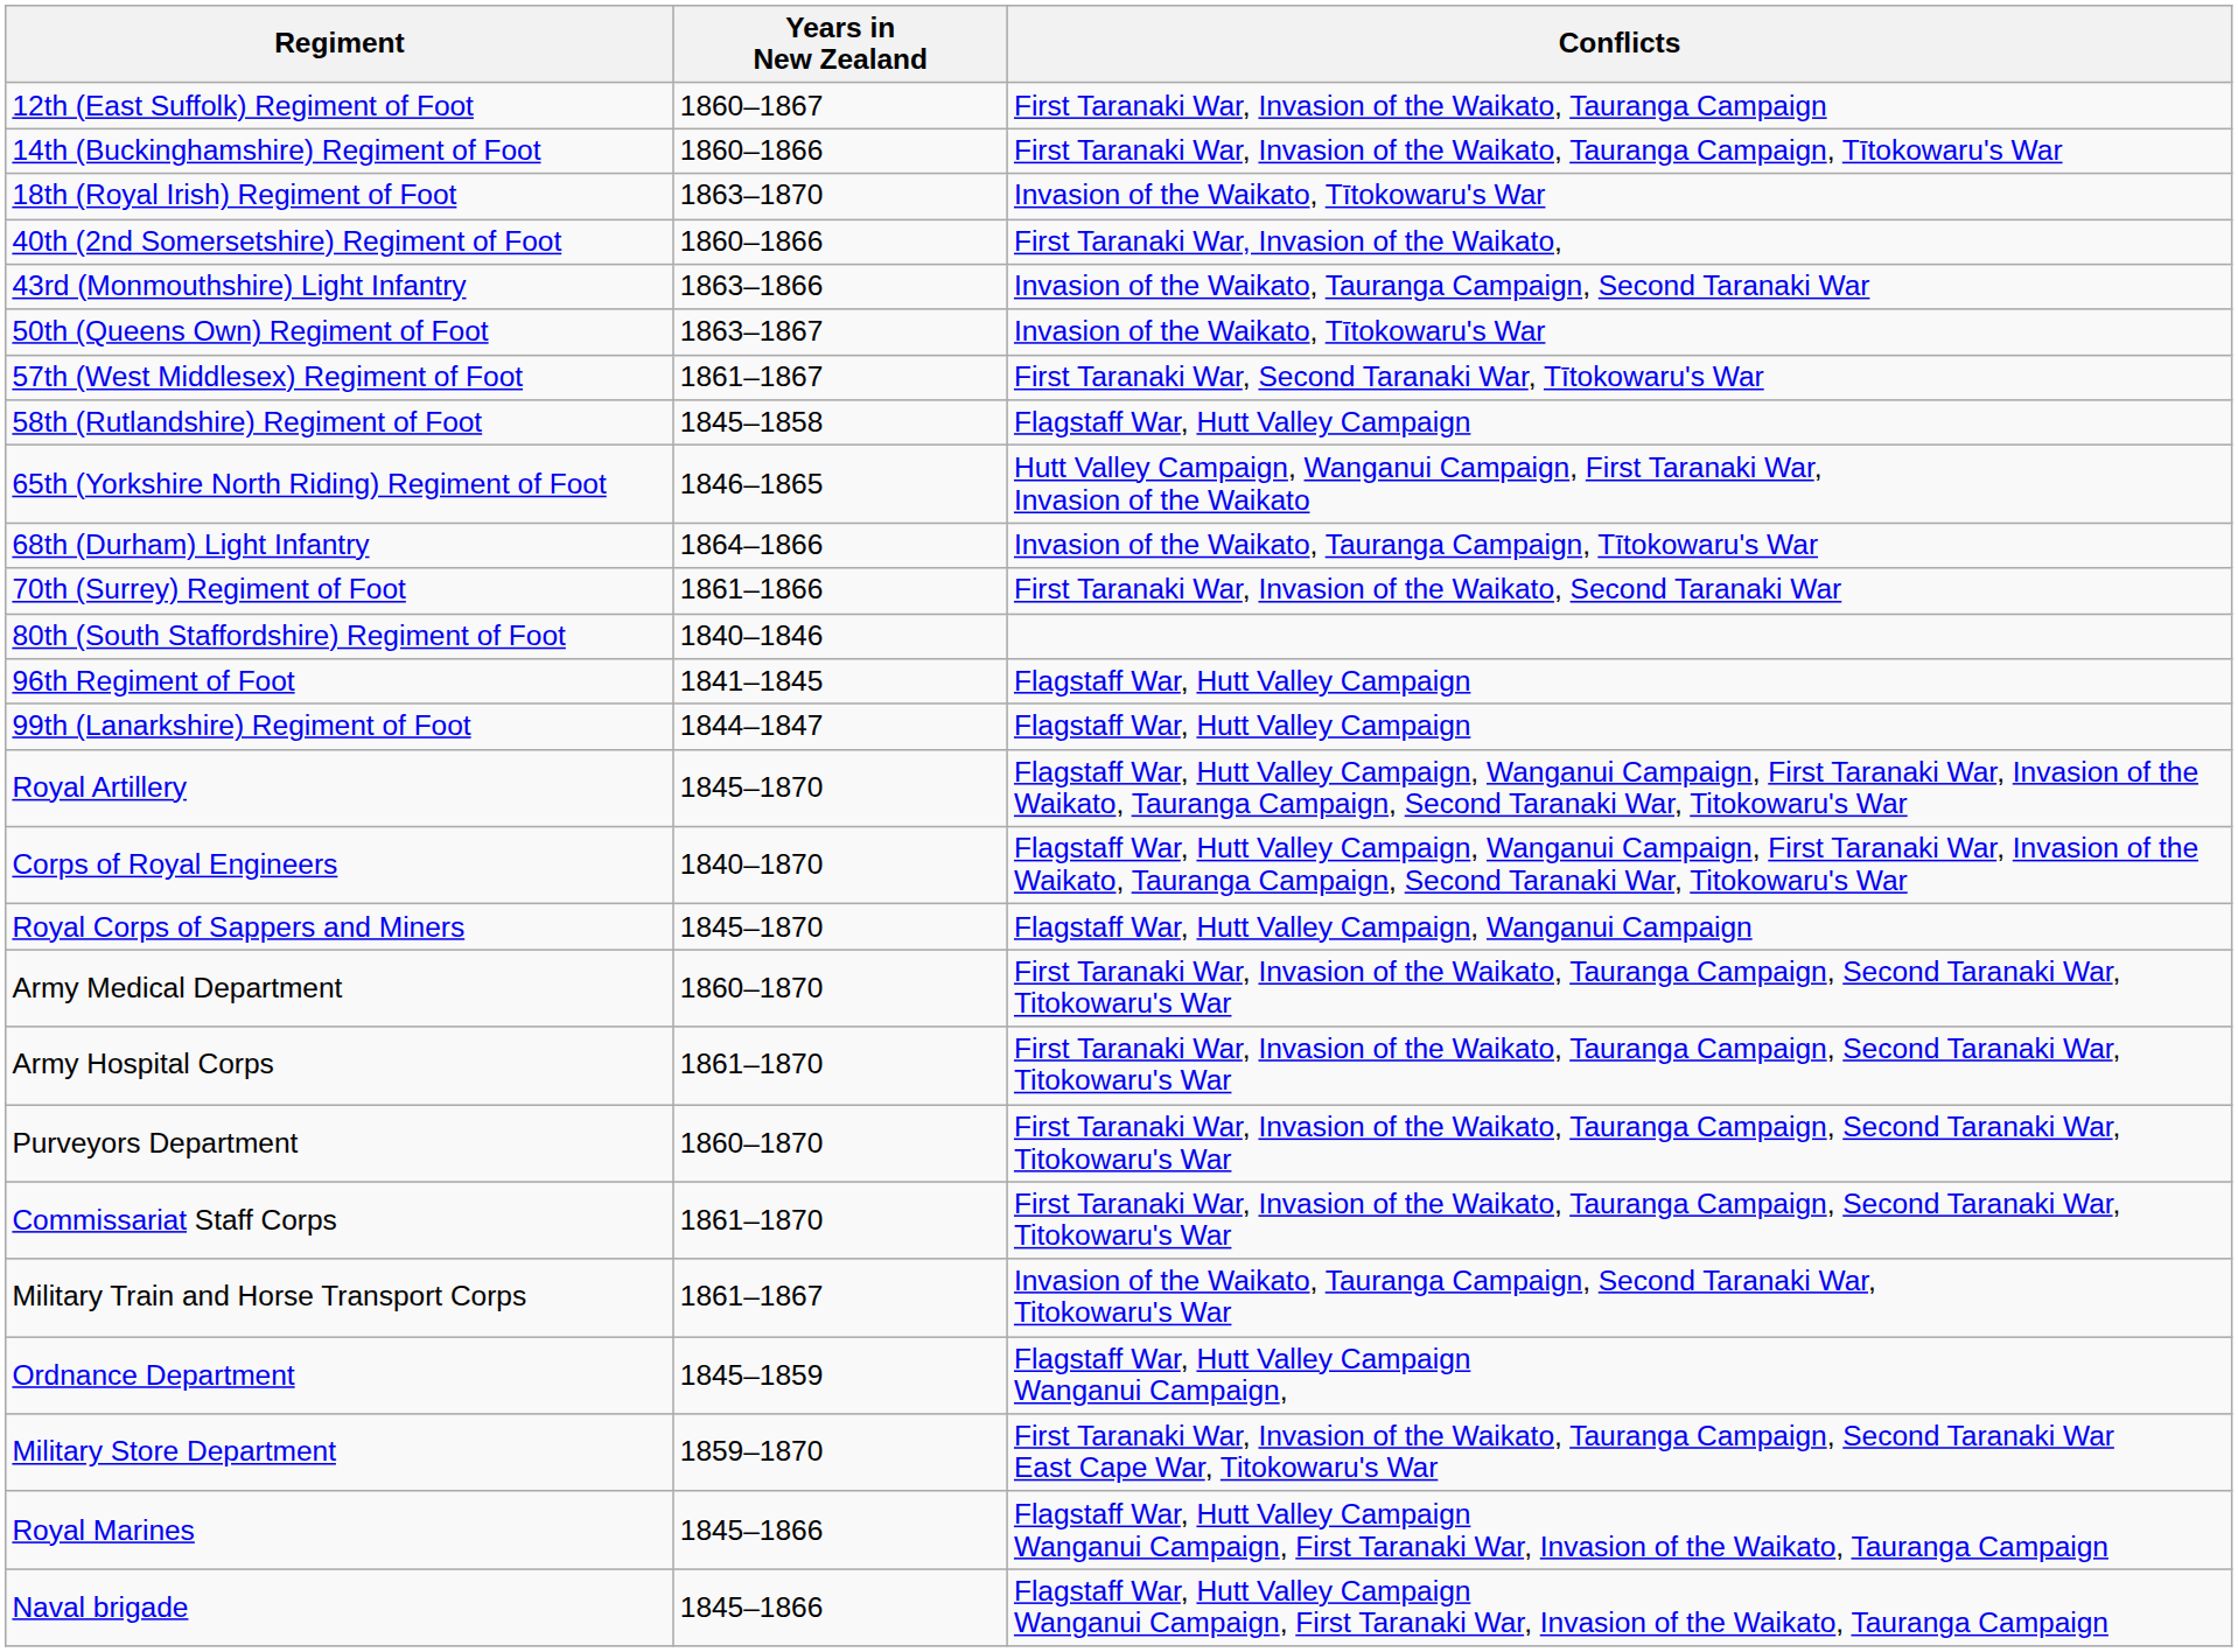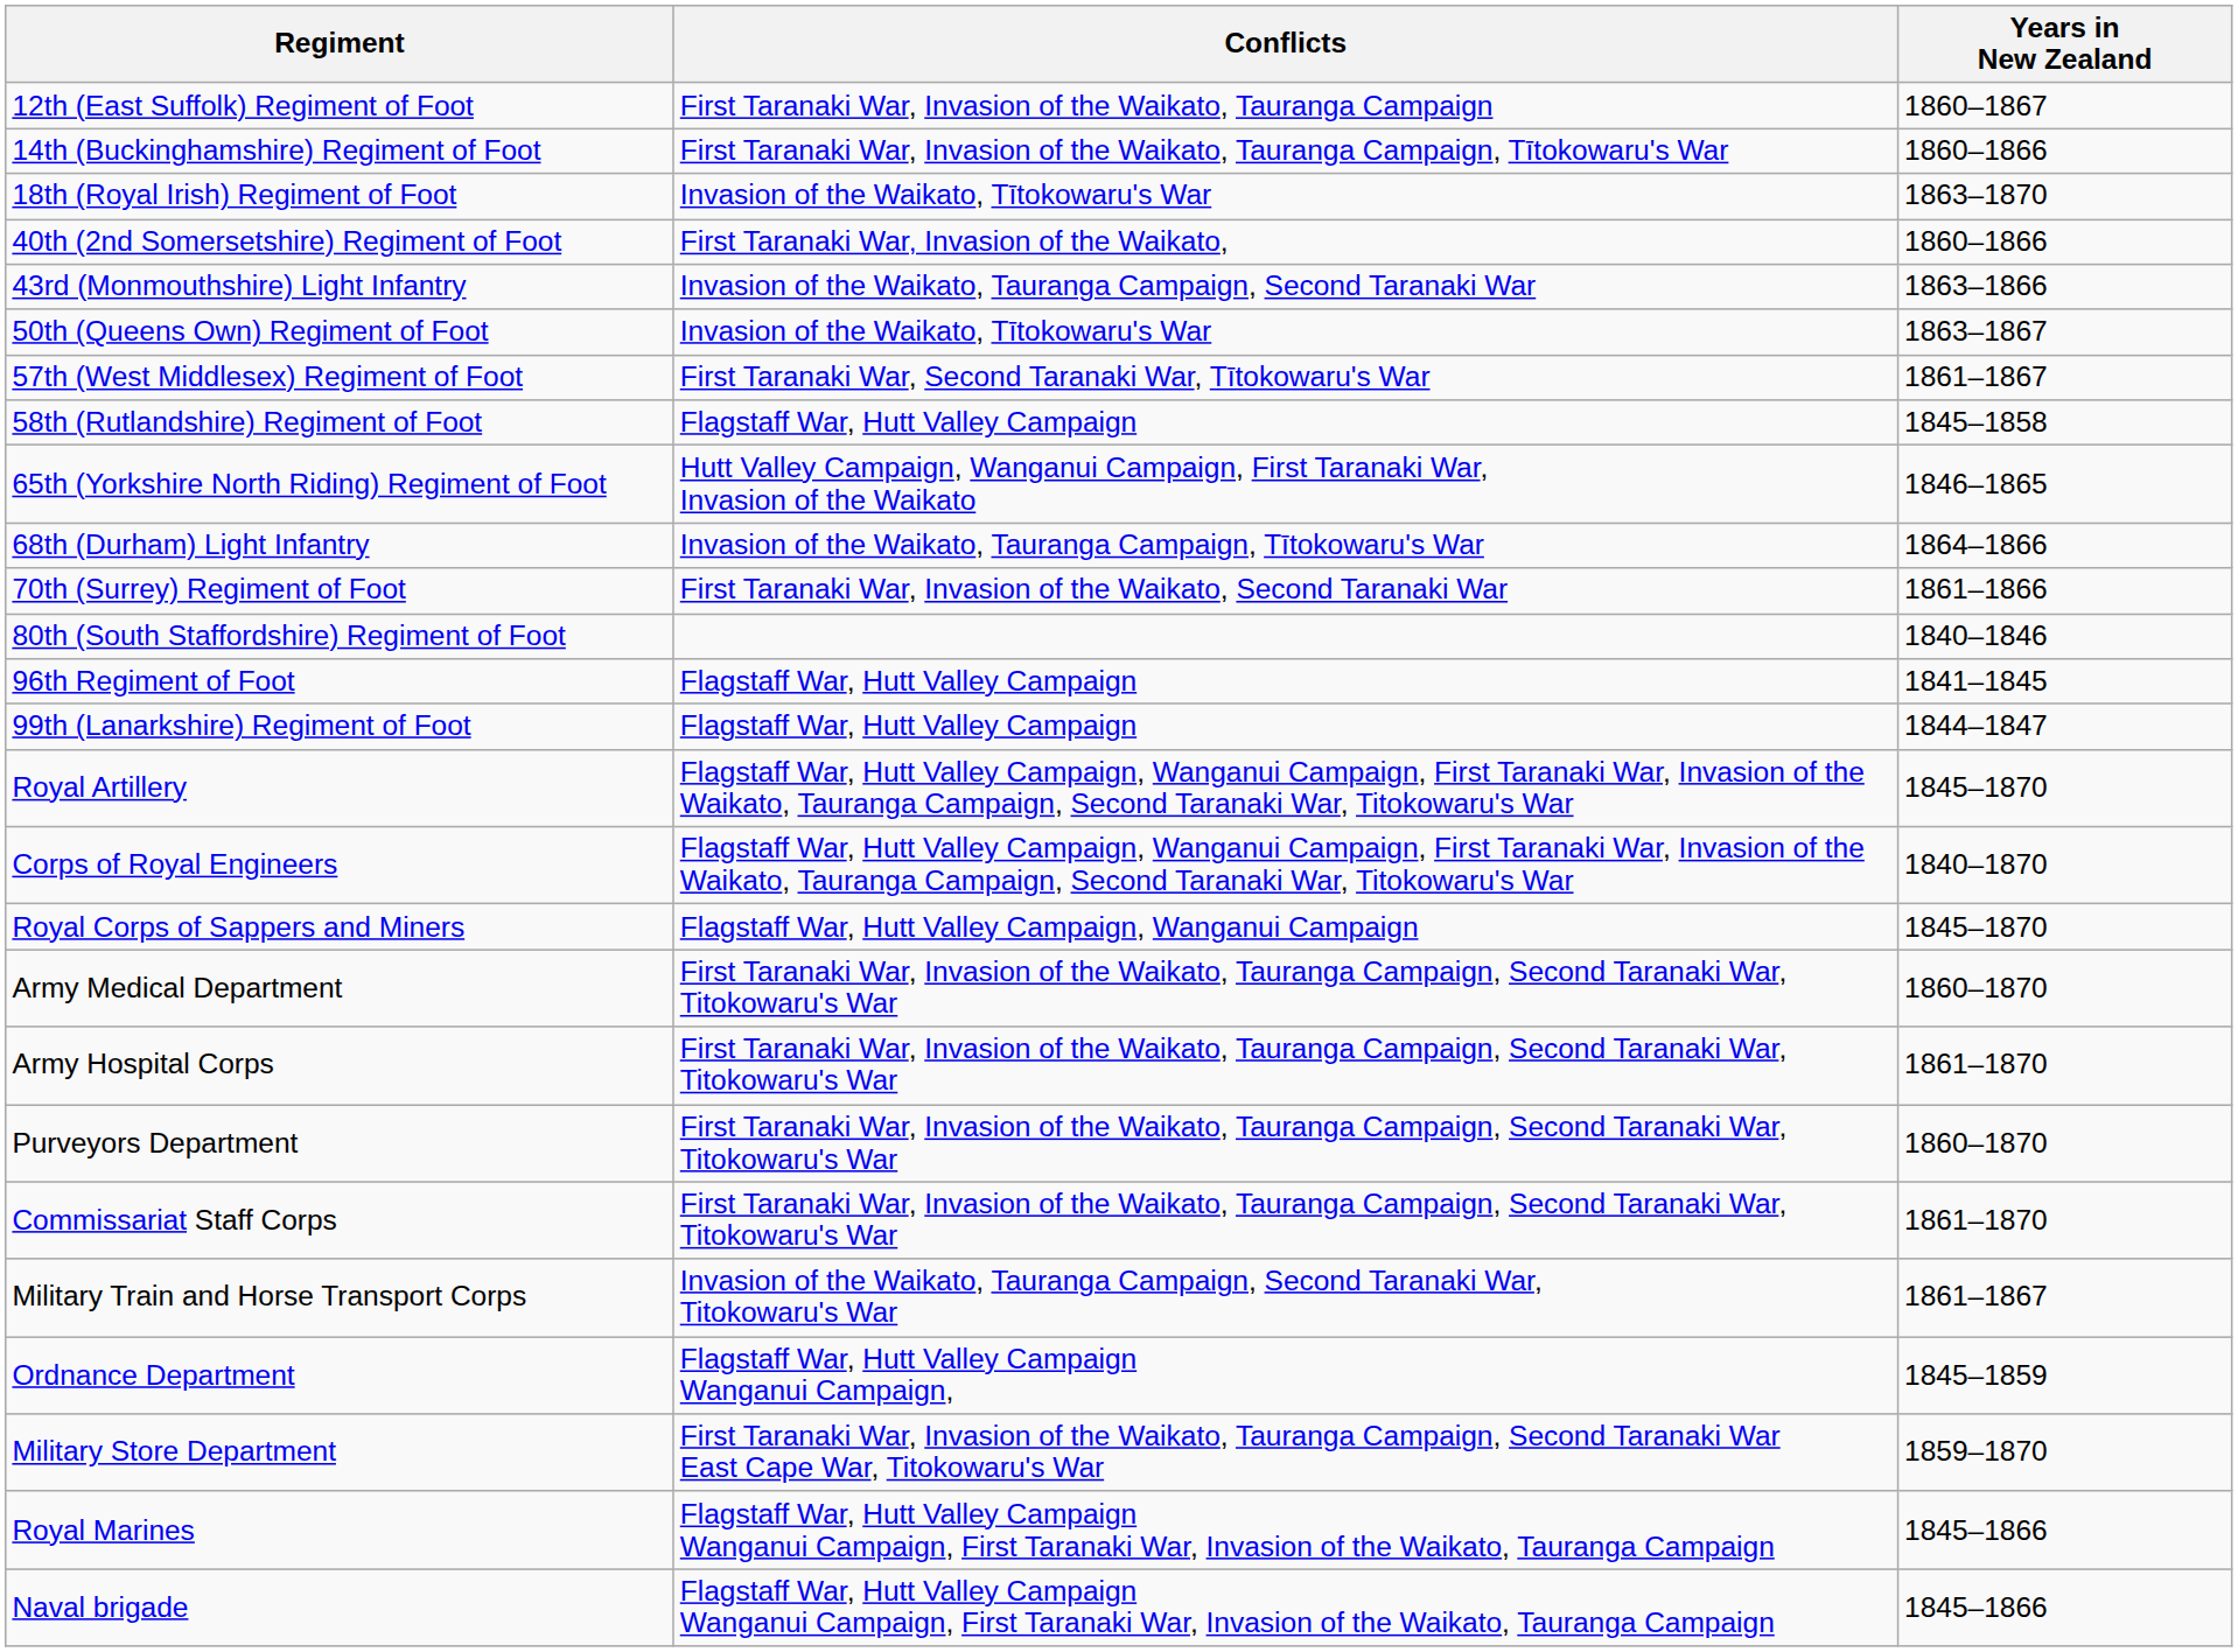columns swapped: Years in New Zealand <-> Conflicts
